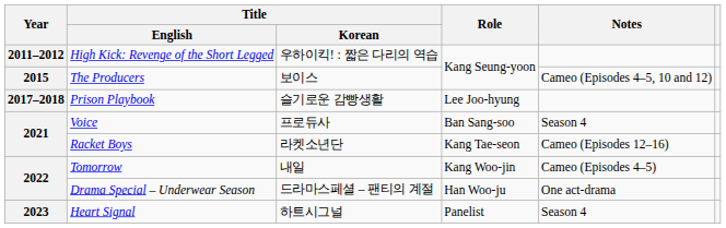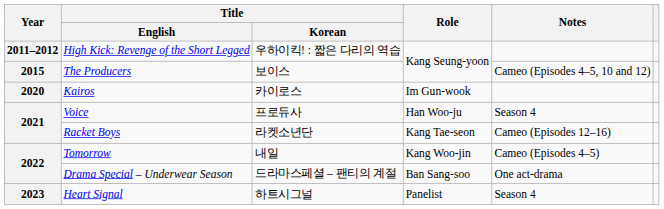- row: 2017–2018 | Prison Playbook | 슬기로운 감빵생활 | Lee Joo-hyung
+ row: 2020 | Kairos | 카이로스 | Im Gun-wook
Voice | Role: Ban Sang-soo -> Han Woo-ju
Drama Special – Underwear Season | Role: Han Woo-ju -> Ban Sang-soo
